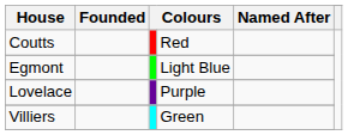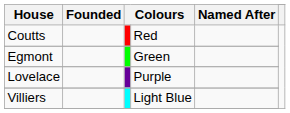Egmont | column 4: Light Blue -> Green
Villiers | column 4: Green -> Light Blue
